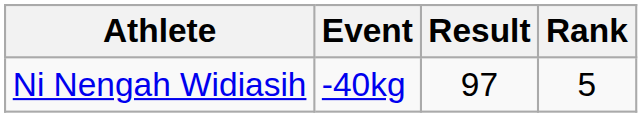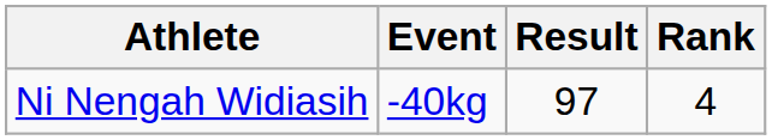Ni Nengah Widiasih | Rank: 5 -> 4
